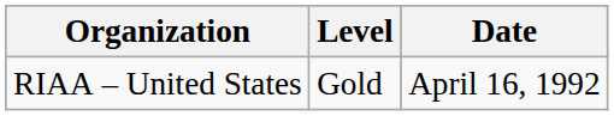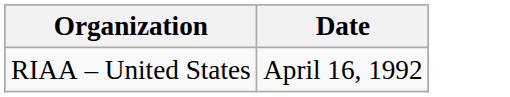- column: Level | Gold
